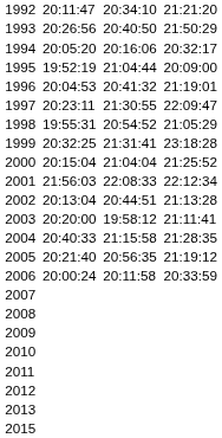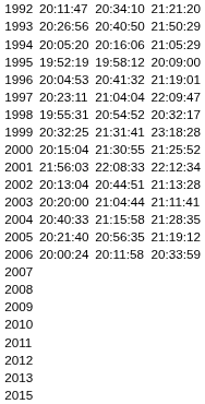1994 | column 7: 20:32:17 -> 21:05:29
1995 | column 5: 21:04:44 -> 19:58:12
1997 | column 5: 21:30:55 -> 21:04:04
1998 | column 7: 21:05:29 -> 20:32:17
2000 | column 5: 21:04:04 -> 21:30:55
2003 | column 5: 19:58:12 -> 21:04:44
